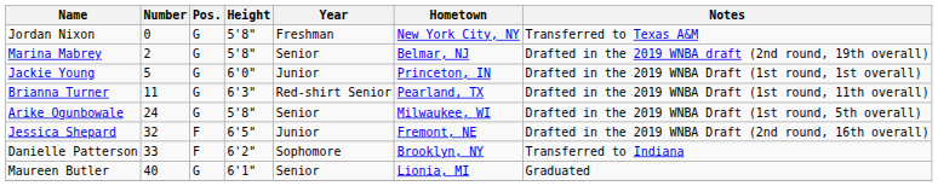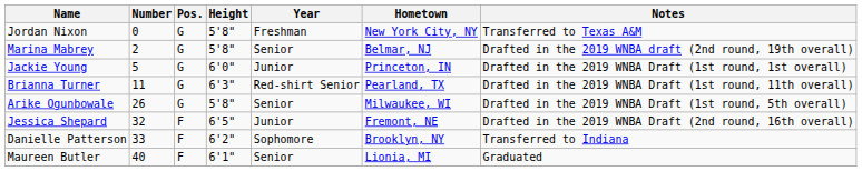Arike Ogunbowale | Number: 24 -> 26
Maureen Butler | Pos.: G -> F
